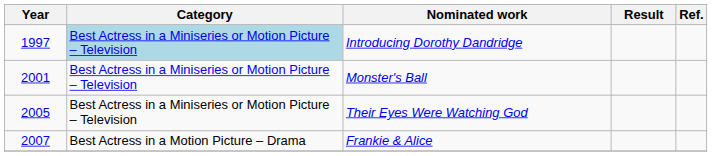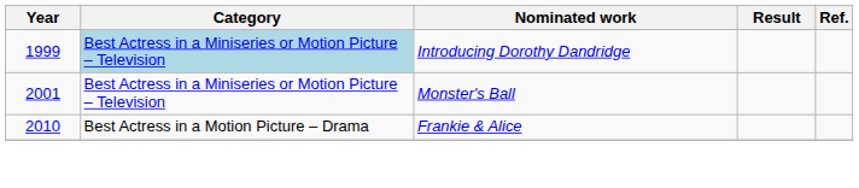Introducing Dorothy Dandridge | Year: 1997 -> 1999
- row: 2005 | Best Actress in a Miniseries or Motion Picture – Television | Their Eyes Were Watching God
Frankie & Alice | Year: 2007 -> 2010
